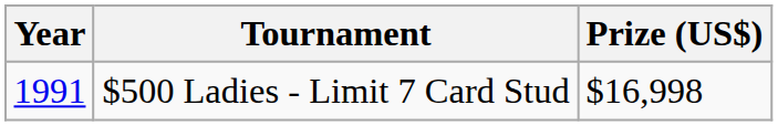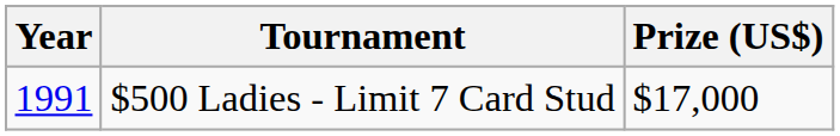$500 Ladies - Limit 7 Card Stud | Prize (US$): $16,998 -> $17,000
